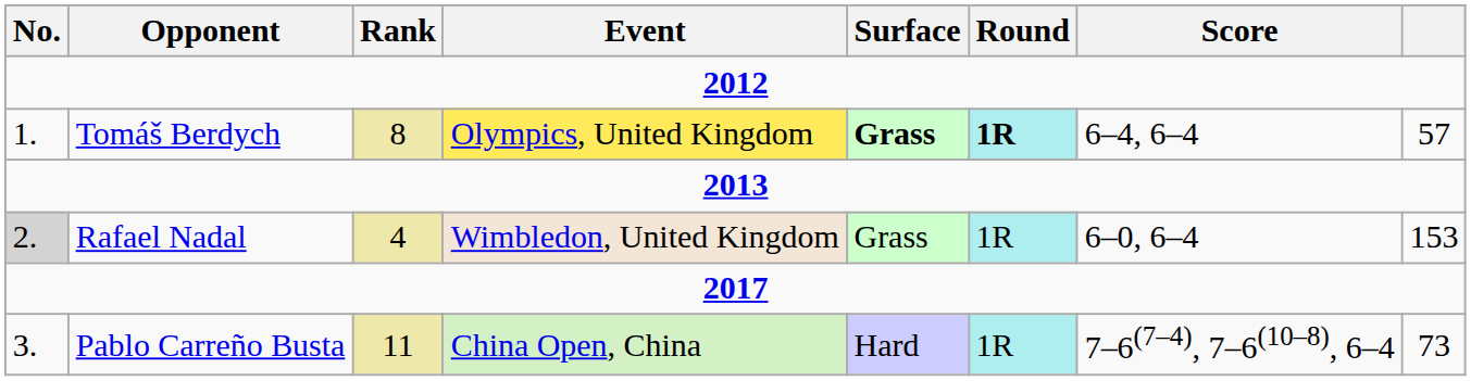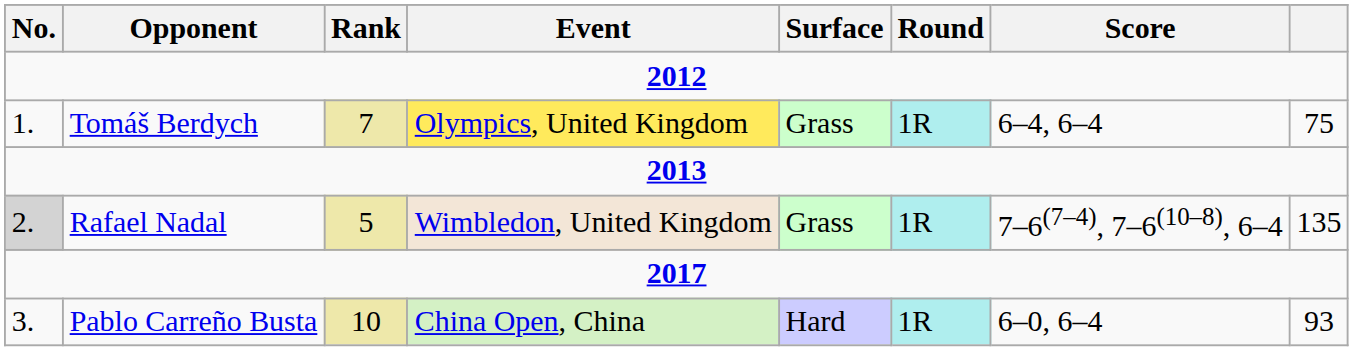Tomáš Berdych | Rank: 8 -> 7
Tomáš Berdych | Surface: bold -> normal
Tomáš Berdych | Round: bold -> normal
Tomáš Berdych | column 8: 57 -> 75
Rafael Nadal | Rank: 4 -> 5
Rafael Nadal | Score: 6–0, 6–4 -> 7–6(7–4), 7–6(10–8), 6–4
Rafael Nadal | column 8: 153 -> 135
Pablo Carreño Busta | Rank: 11 -> 10
Pablo Carreño Busta | Score: 7–6(7–4), 7–6(10–8), 6–4 -> 6–0, 6–4
Pablo Carreño Busta | column 8: 73 -> 93
